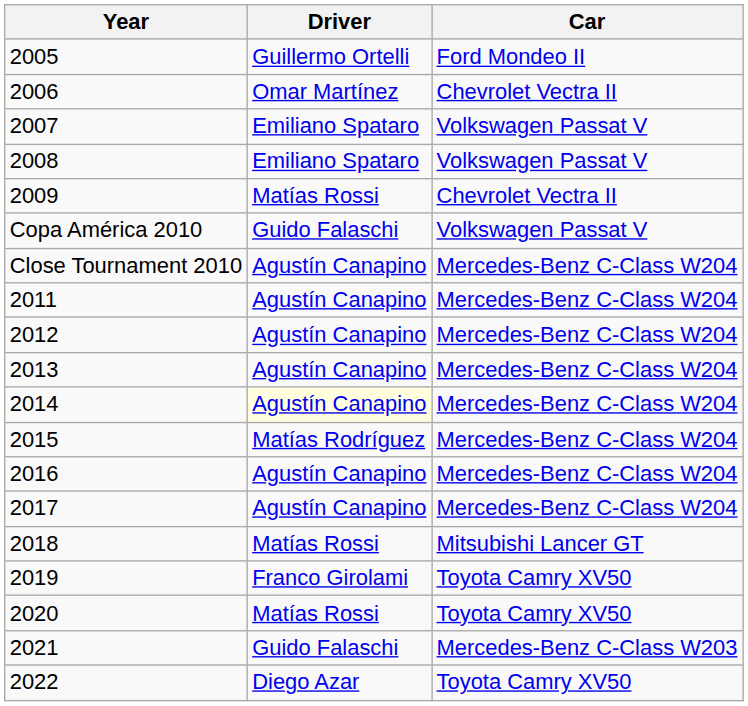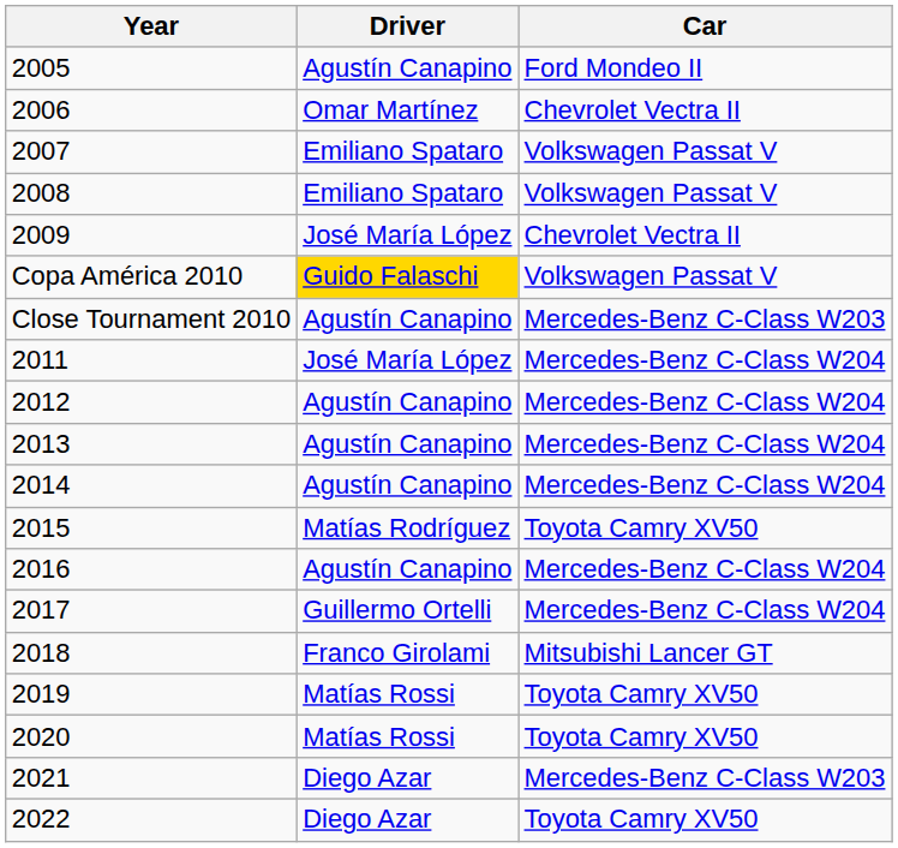2005 | Driver: Guillermo Ortelli -> Agustín Canapino
2009 | Driver: Matías Rossi -> José María López
Copa América 2010 | Driver: no background -> gold background
Close Tournament 2010 | Car: Mercedes-Benz C-Class W204 -> Mercedes-Benz C-Class W203
2011 | Driver: Agustín Canapino -> José María López
2014 | Driver: lightyellow background -> no background
2015 | Car: Mercedes-Benz C-Class W204 -> Toyota Camry XV50
2017 | Driver: Agustín Canapino -> Guillermo Ortelli
2018 | Driver: Matías Rossi -> Franco Girolami
2019 | Driver: Franco Girolami -> Matías Rossi
2021 | Driver: Guido Falaschi -> Diego Azar
